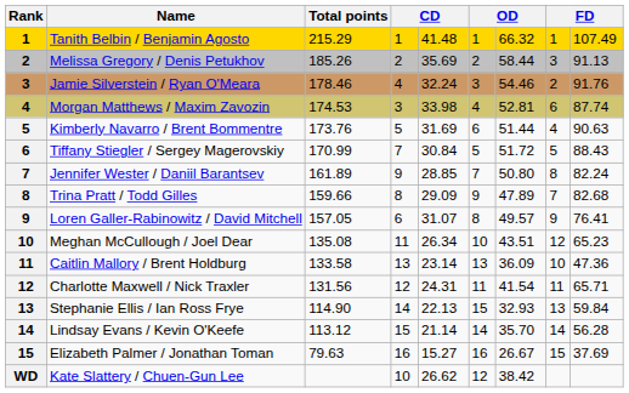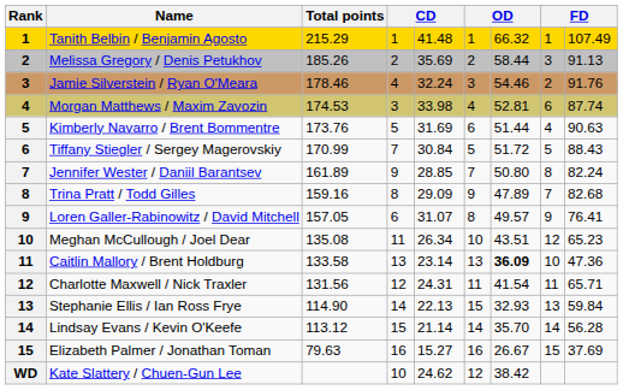Trina Pratt / Todd Gilles | Total points: 159.66 -> 159.16
Caitlin Mallory / Brent Holdburg | column 7: normal -> bold
Kate Slattery / Chuen-Gun Lee | column 5: 26.62 -> 24.62
